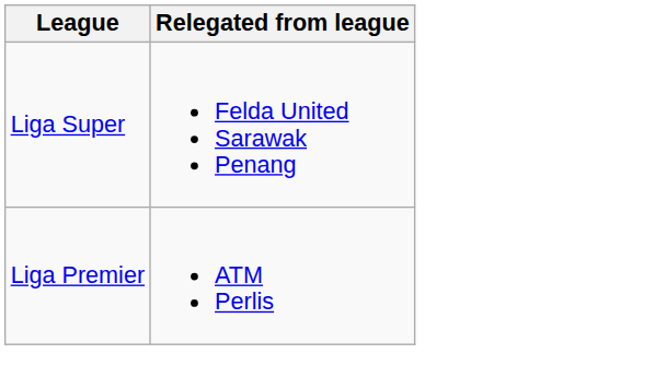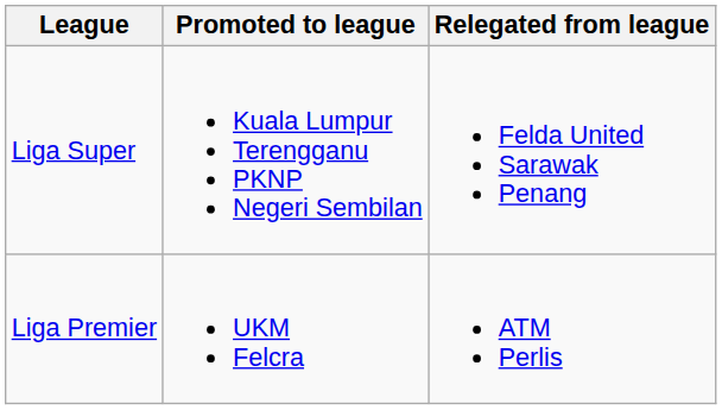+ column: Promoted to league | Kuala Lumpur Terengganu PKNP Negeri Sembilan | UKM Felcra
